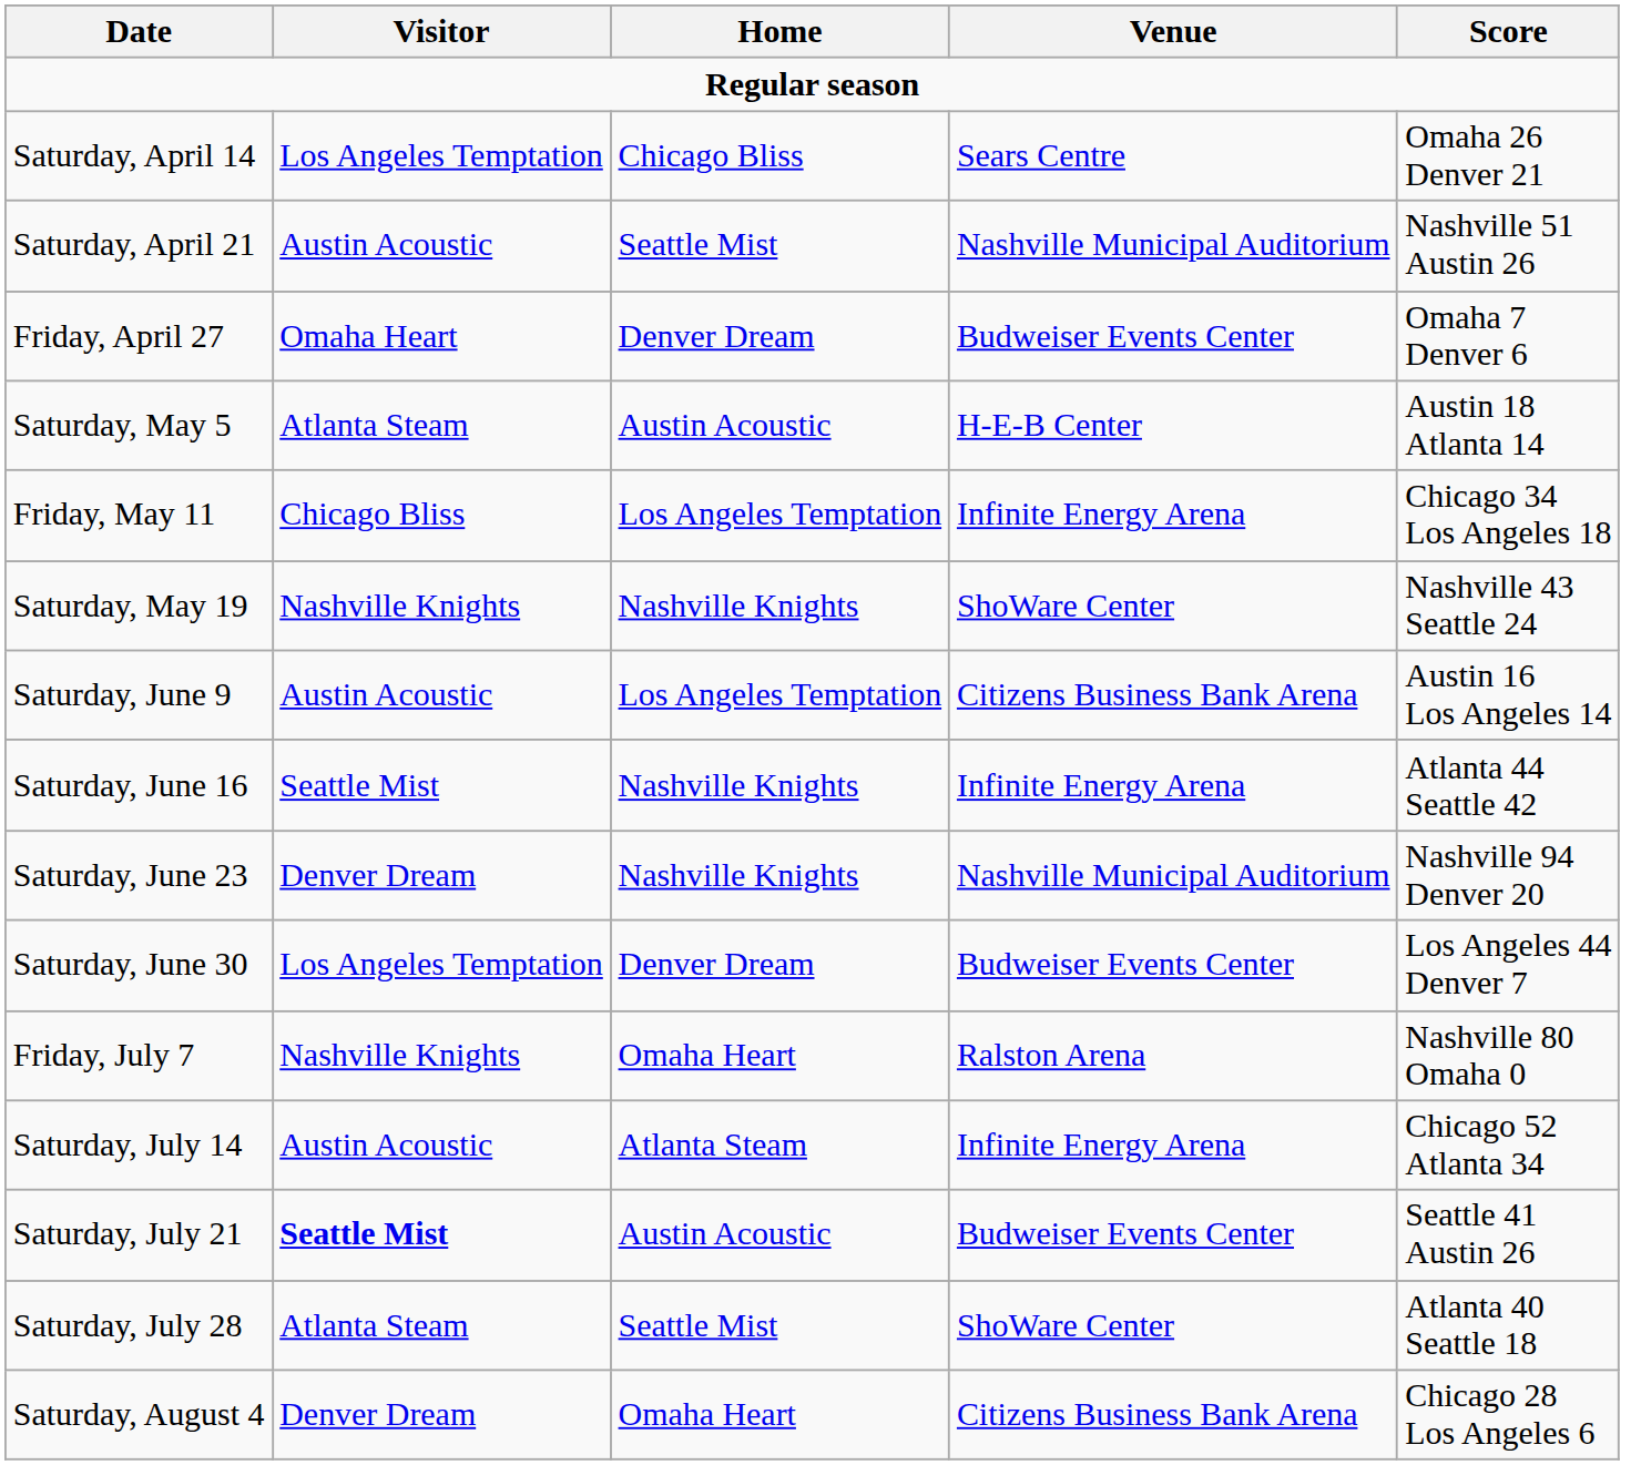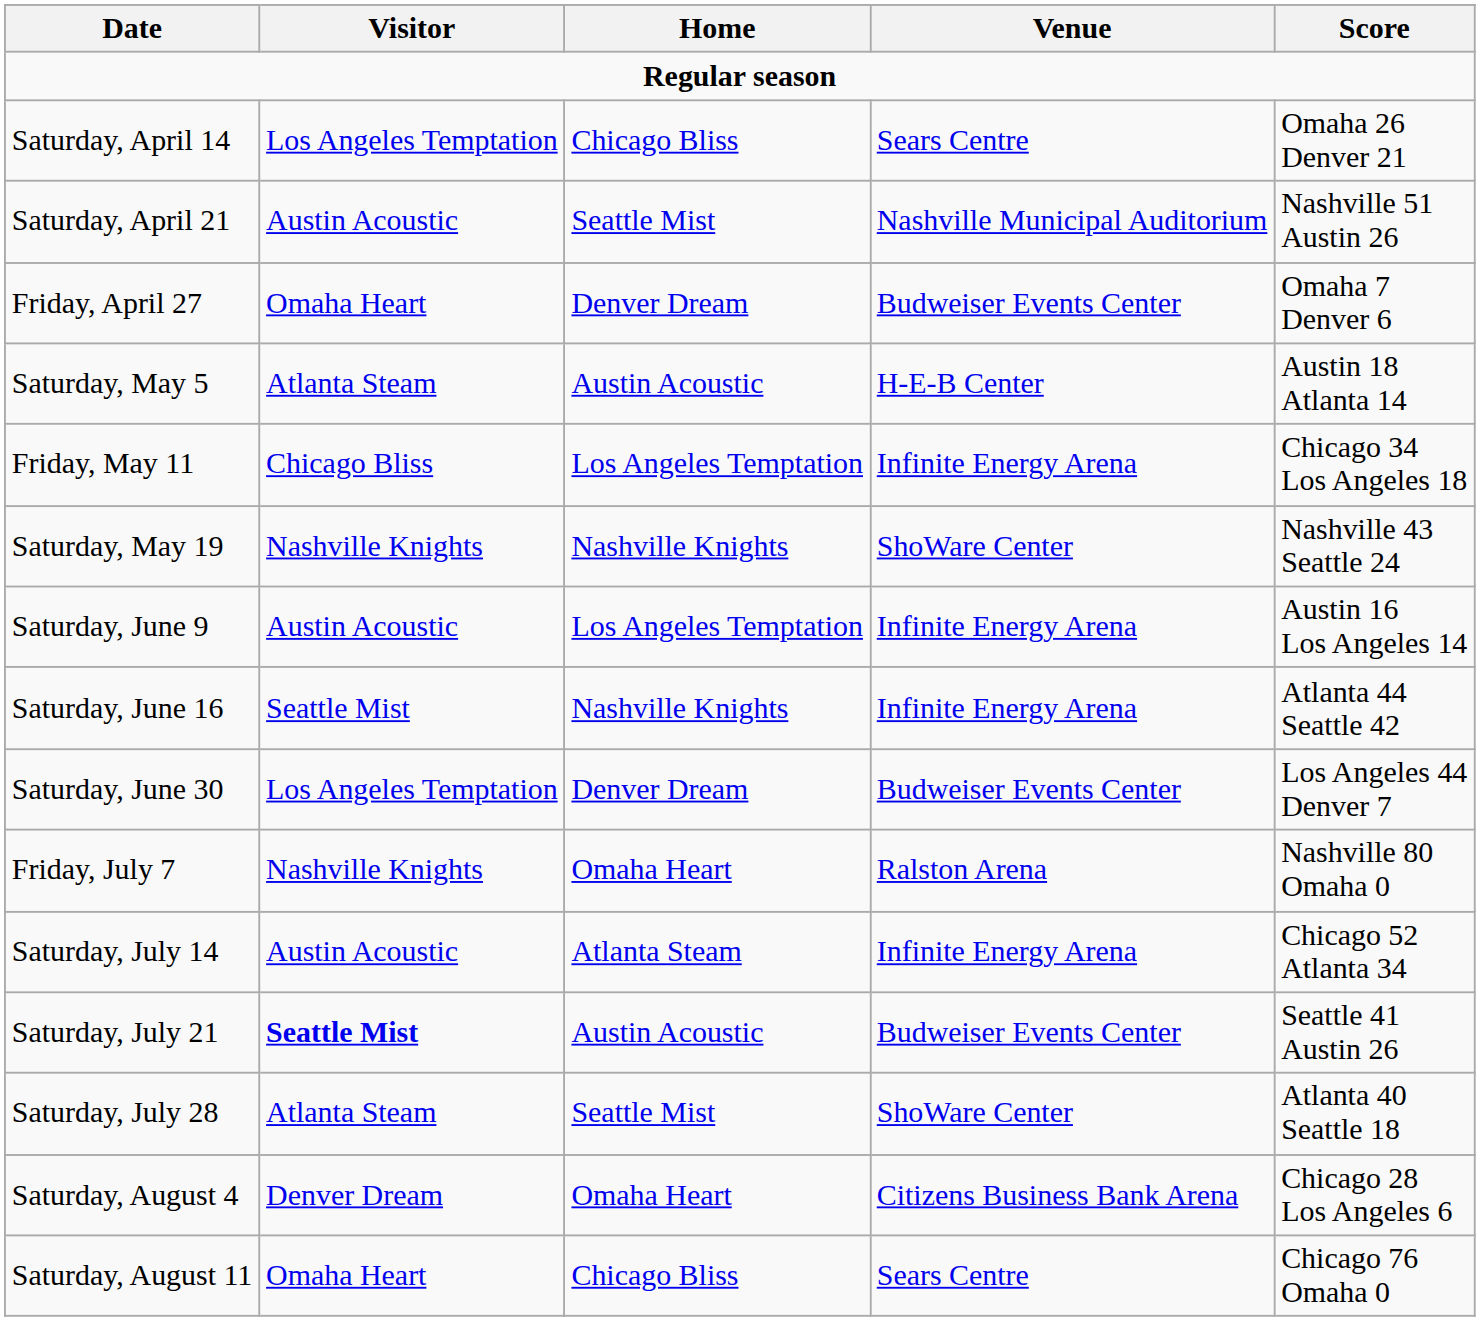Saturday, June 9 | Venue: Citizens Business Bank Arena -> Infinite Energy Arena
- row: Saturday, June 23 | Denver Dream | Nashville Knights | Nashville Municipal Auditorium | Nashville 94 Denver 20
+ row: Saturday, August 11 | Omaha Heart | Chicago Bliss | Sears Centre | Chicago 76 Omaha 0
